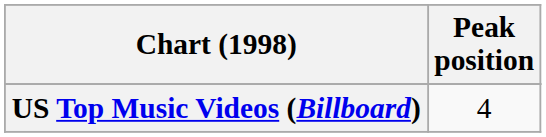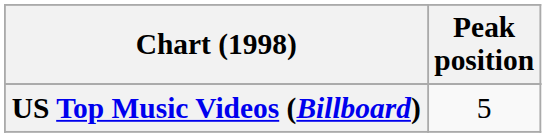US Top Music Videos (Billboard) | Peak position: 4 -> 5
